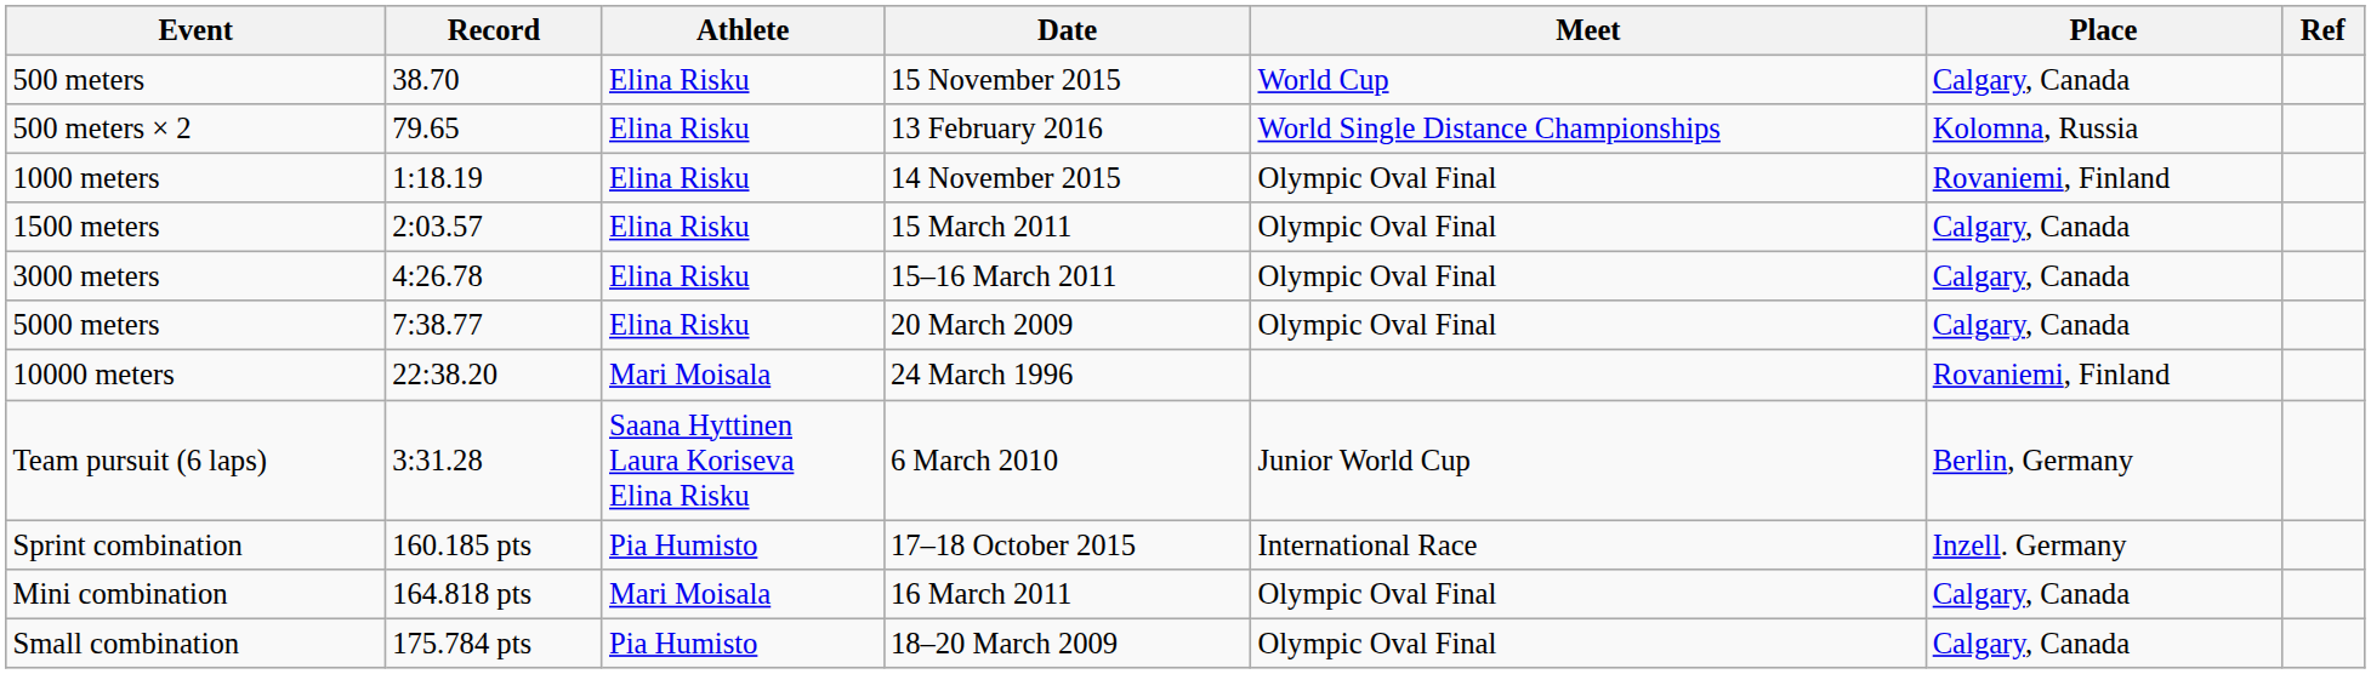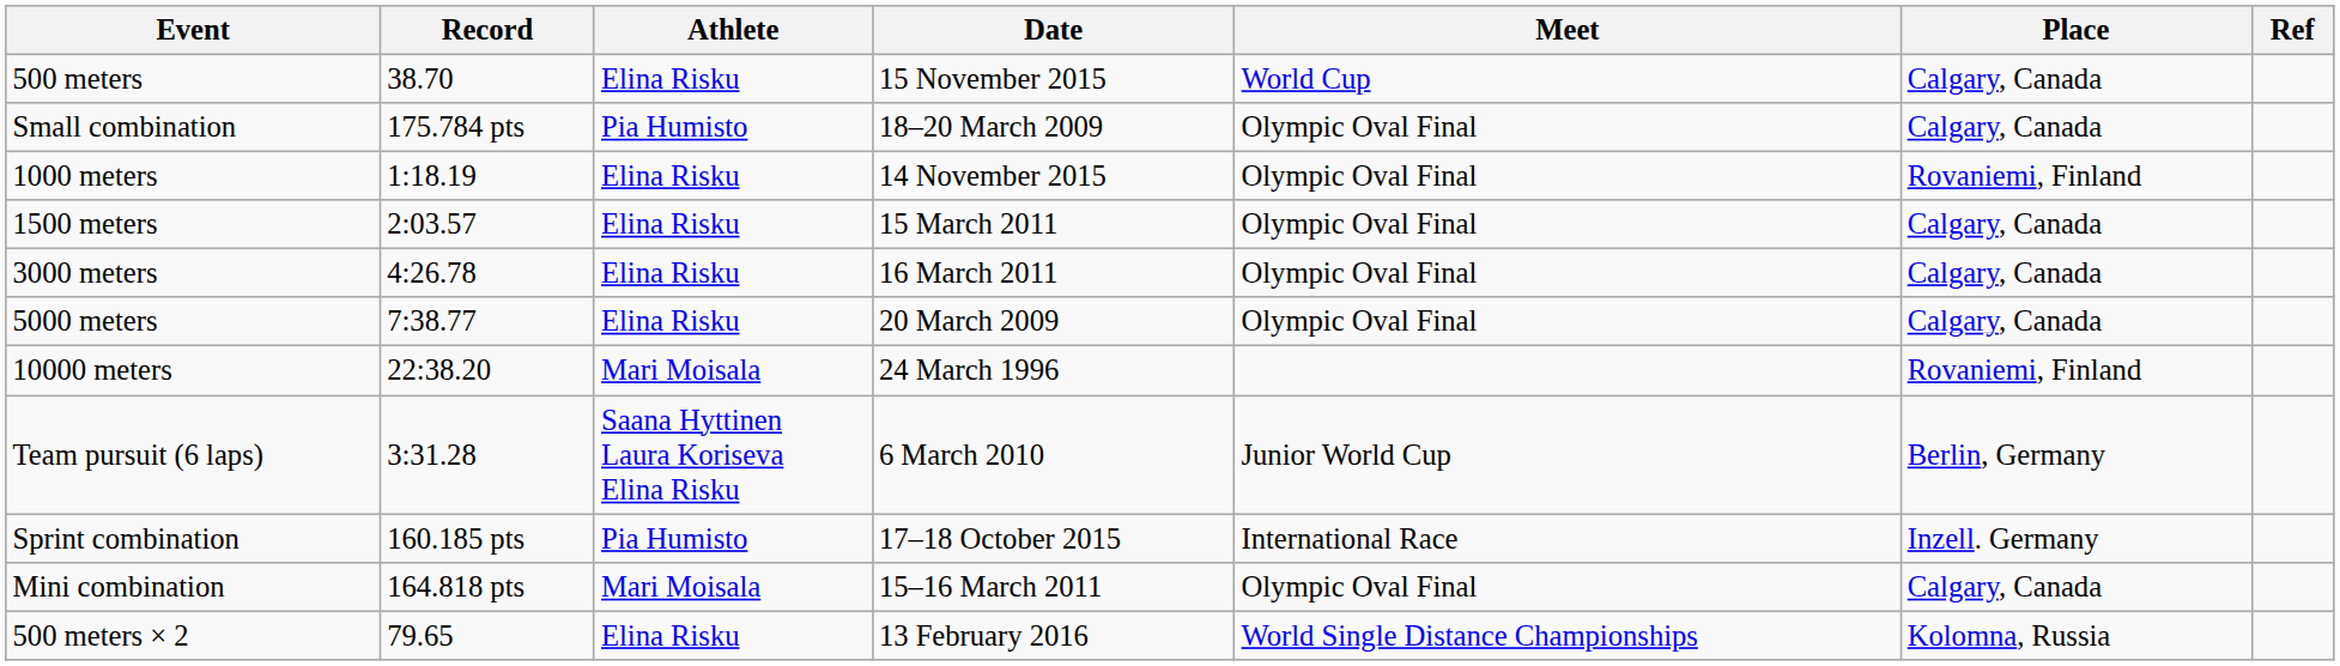rows swapped: 500 meters × 2 <-> Small combination
3000 meters | Date: 15–16 March 2011 -> 16 March 2011
Mini combination | Date: 16 March 2011 -> 15–16 March 2011
